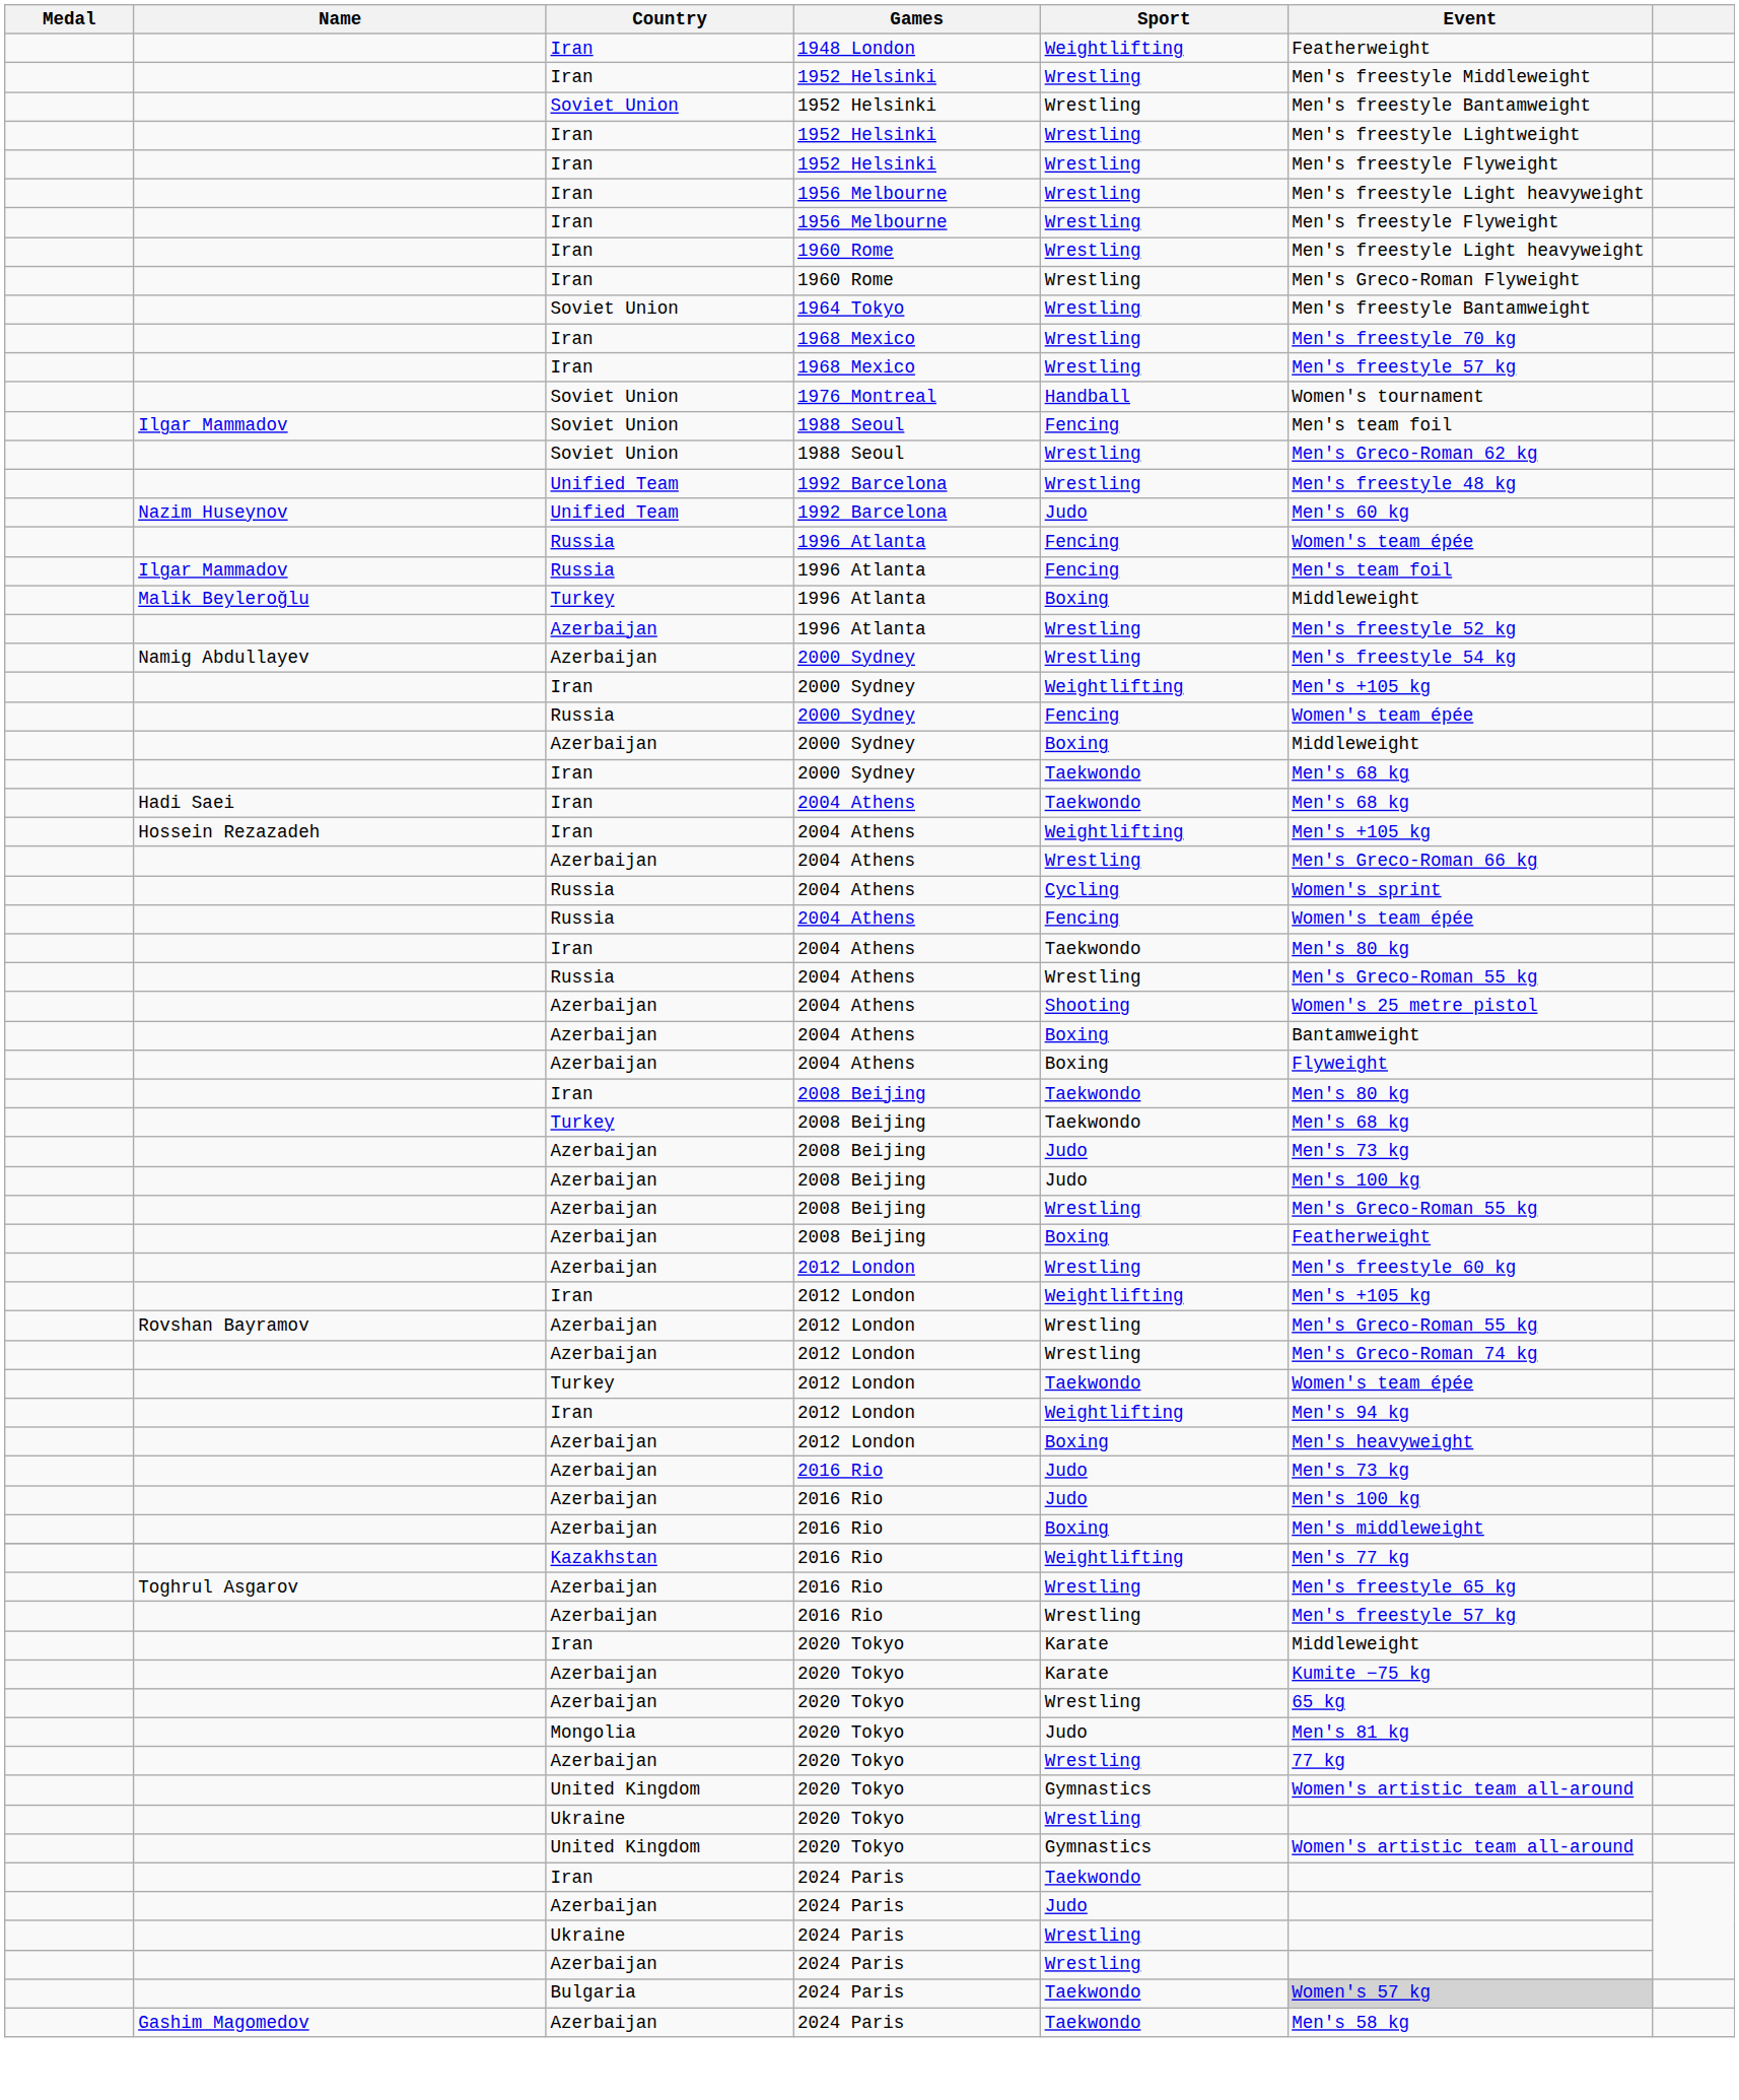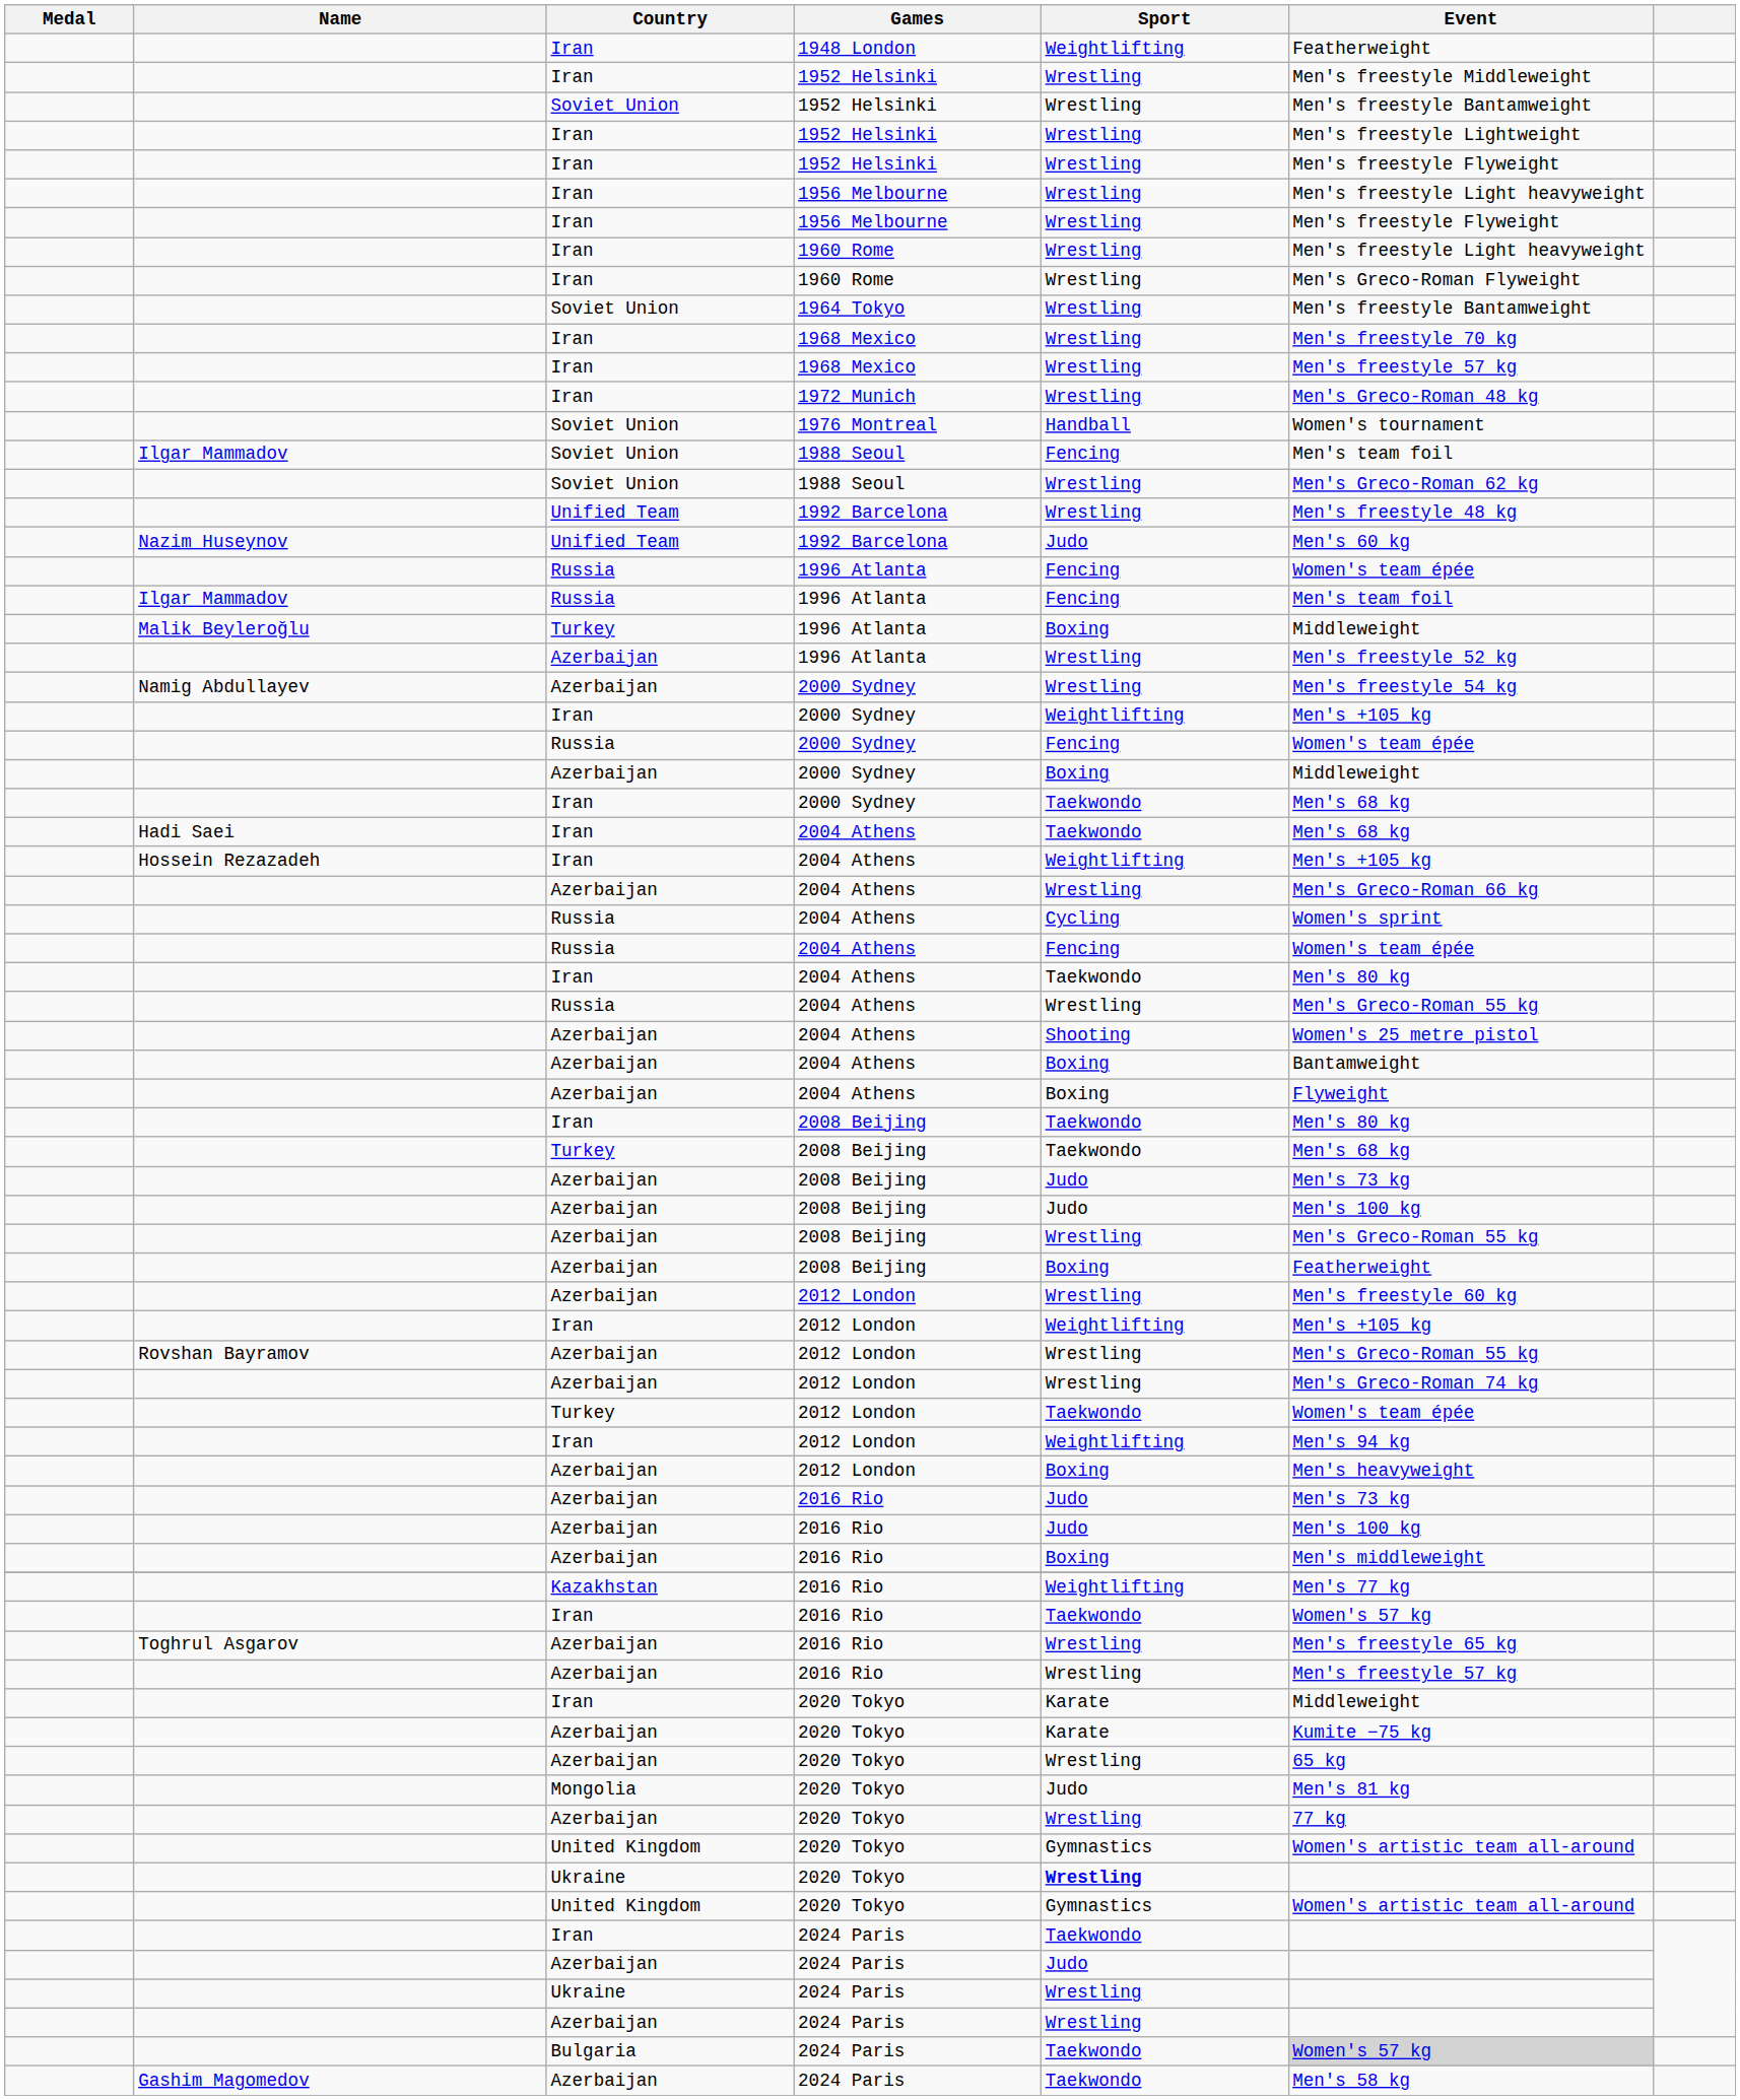+ row: Iran | 1972 Munich | Wrestling | Men's Greco-Roman 48 kg
+ row: Iran | 2016 Rio | Taekwondo | Women's 57 kg
Ukraine / 2020 Tokyo | Sport: normal -> bold
